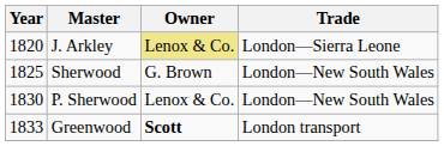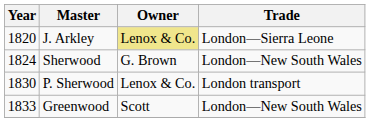Sherwood | Year: 1825 -> 1824
P. Sherwood | Trade: London—New South Wales -> London transport
Greenwood | Owner: bold -> normal
Greenwood | Trade: London transport -> London—New South Wales
